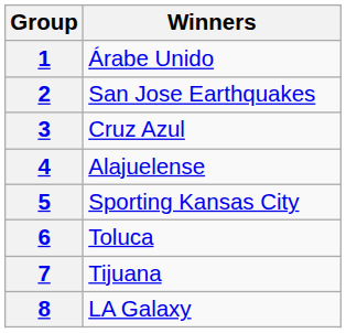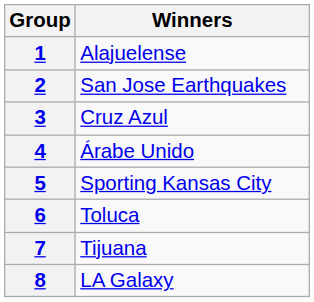1 | Winners: Árabe Unido -> Alajuelense
4 | Winners: Alajuelense -> Árabe Unido
